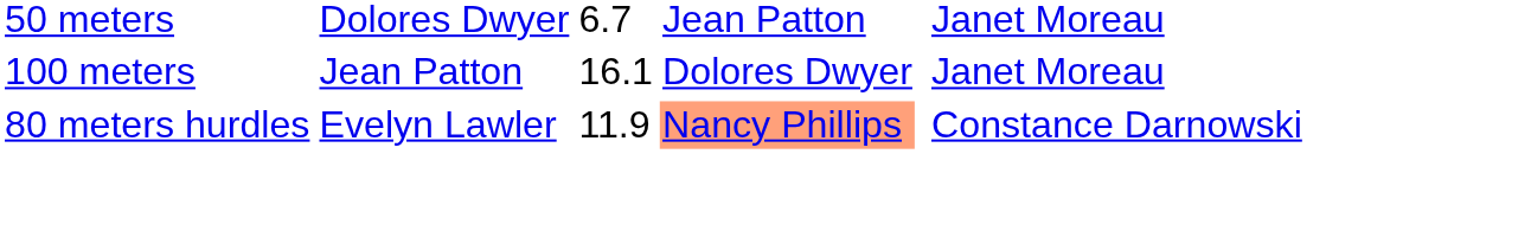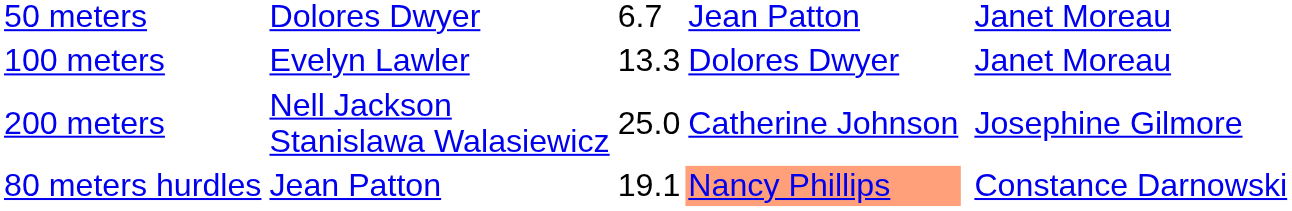100 meters | column 2: Jean Patton -> Evelyn Lawler
100 meters | column 3: 16.1 -> 13.3
+ row: 200 meters | Nell Jackson Stanislawa Walasiewicz | 25.0 | Catherine Johnson | Josephine Gilmore
80 meters hurdles | column 2: Evelyn Lawler -> Jean Patton
80 meters hurdles | column 3: 11.9 -> 19.1
